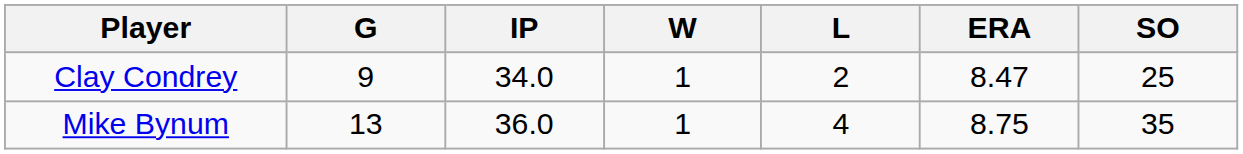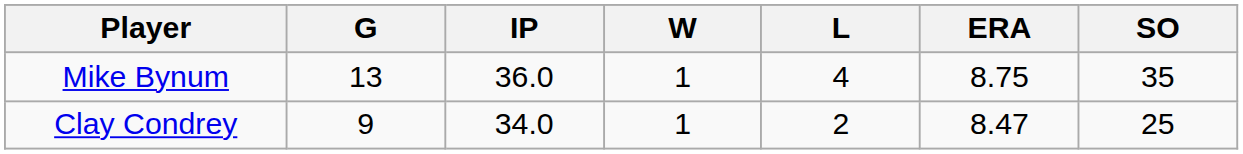rows swapped: Mike Bynum <-> Clay Condrey
